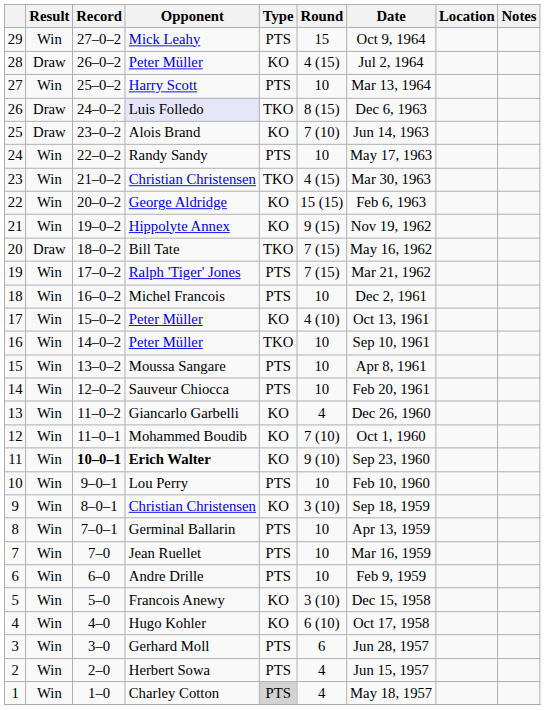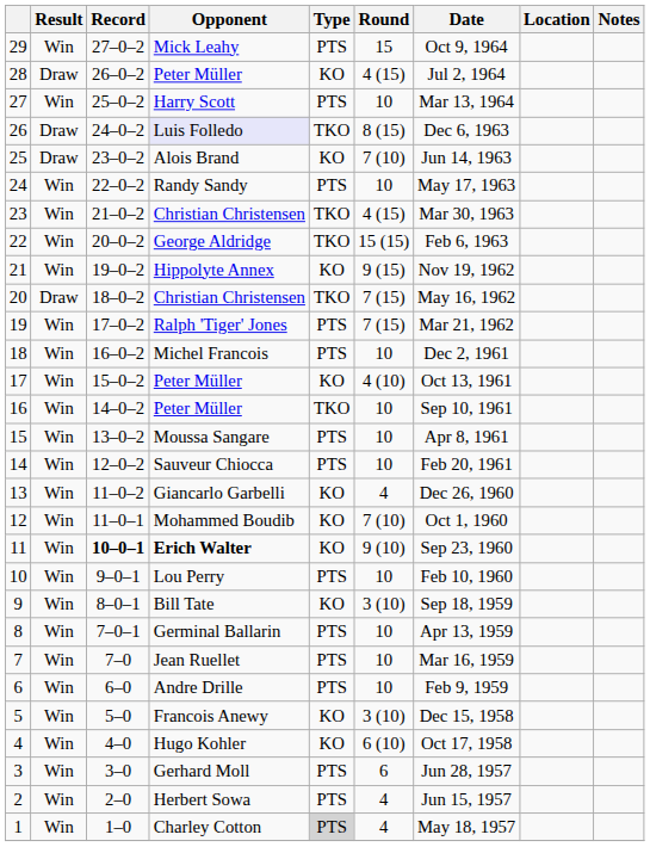22 | Type: KO -> TKO
20 | Opponent: Bill Tate -> Christian Christensen
9 | Opponent: Christian Christensen -> Bill Tate
